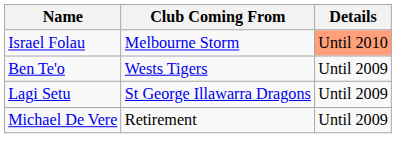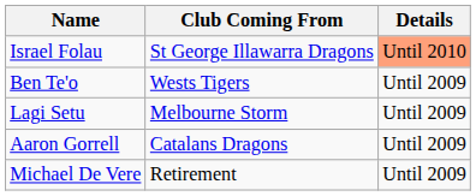Israel Folau | Club Coming From: Melbourne Storm -> St George Illawarra Dragons
Lagi Setu | Club Coming From: St George Illawarra Dragons -> Melbourne Storm
+ row: Aaron Gorrell | Catalans Dragons | Until 2009
